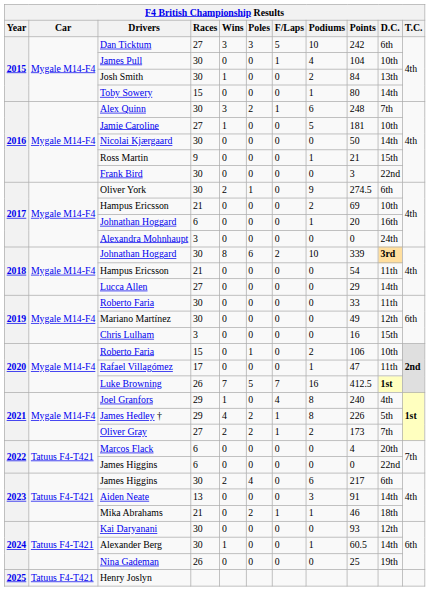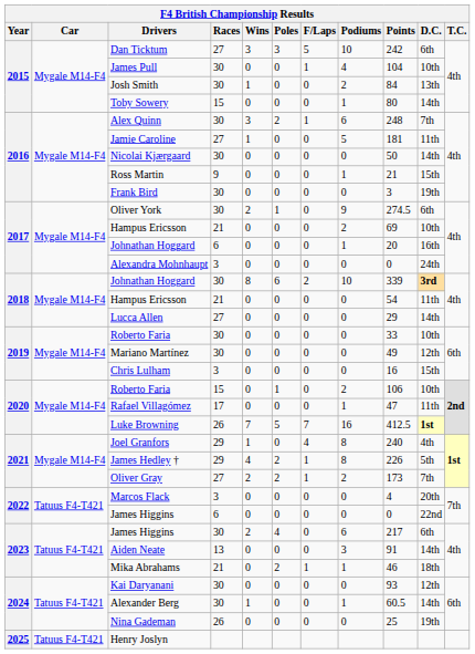Jamie Caroline | D.C.: 10th -> 11th
Frank Bird | D.C.: 22nd -> 19th
2019 / Roberto Faria | D.C.: 11th -> 10th
Marcos Flack | Races: 6 -> 3
